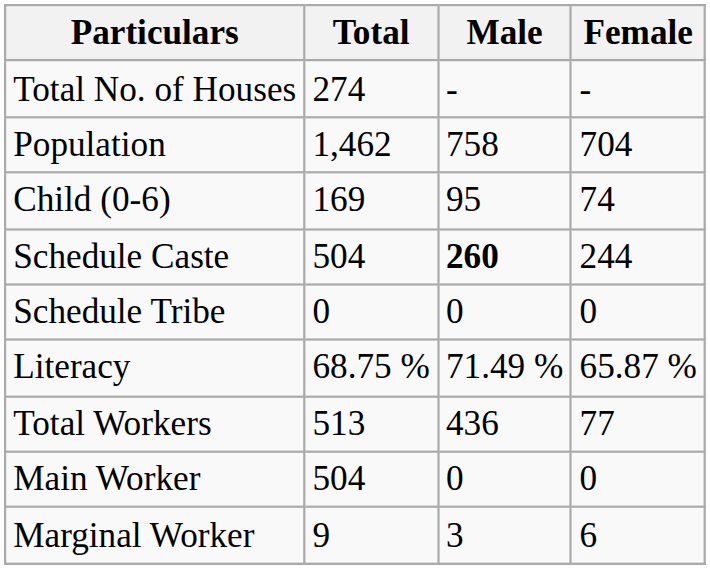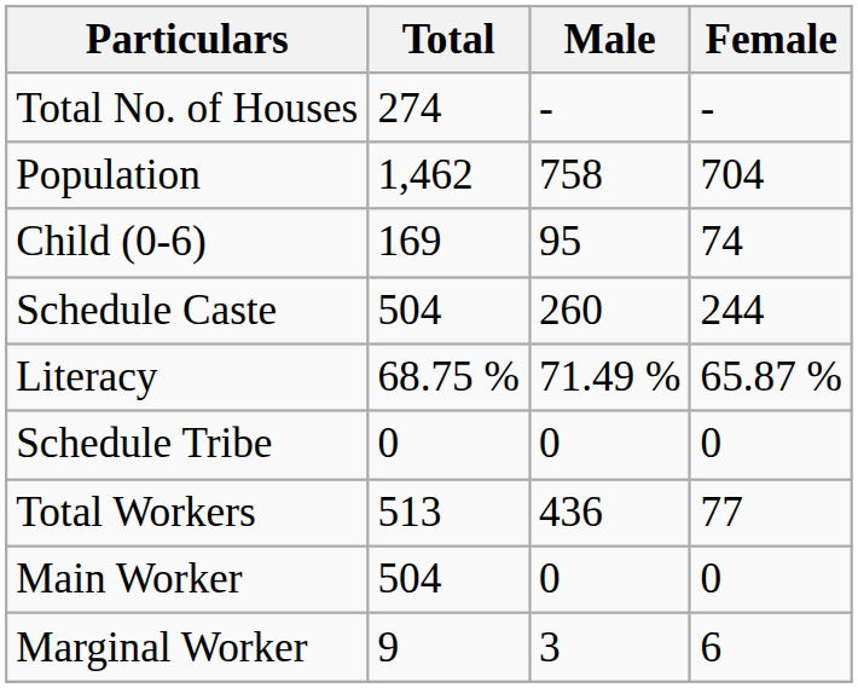Schedule Caste | Male: bold -> normal
rows swapped: Schedule Tribe <-> Literacy
